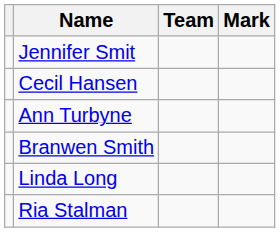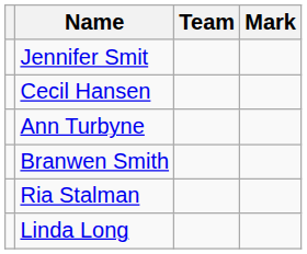rows swapped: Ria Stalman <-> Linda Long
